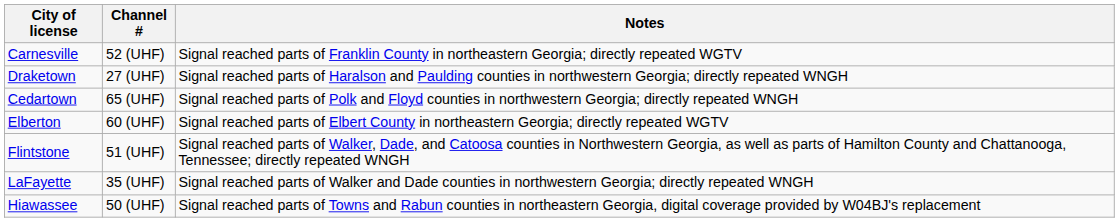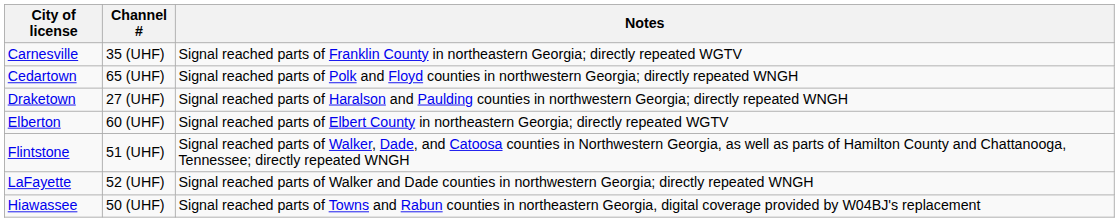Carnesville | Channel #: 52 (UHF) -> 35 (UHF)
rows swapped: Cedartown <-> Draketown
LaFayette | Channel #: 35 (UHF) -> 52 (UHF)
